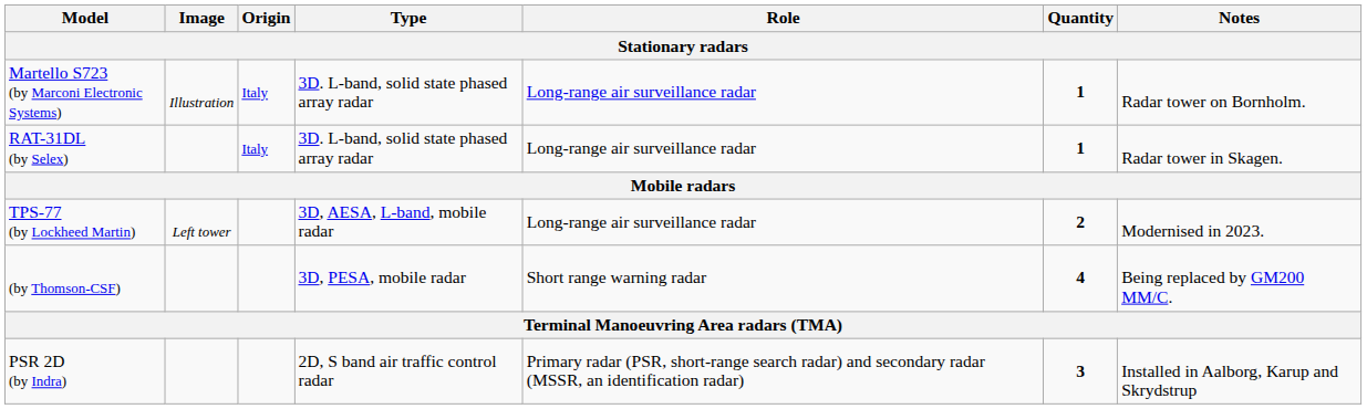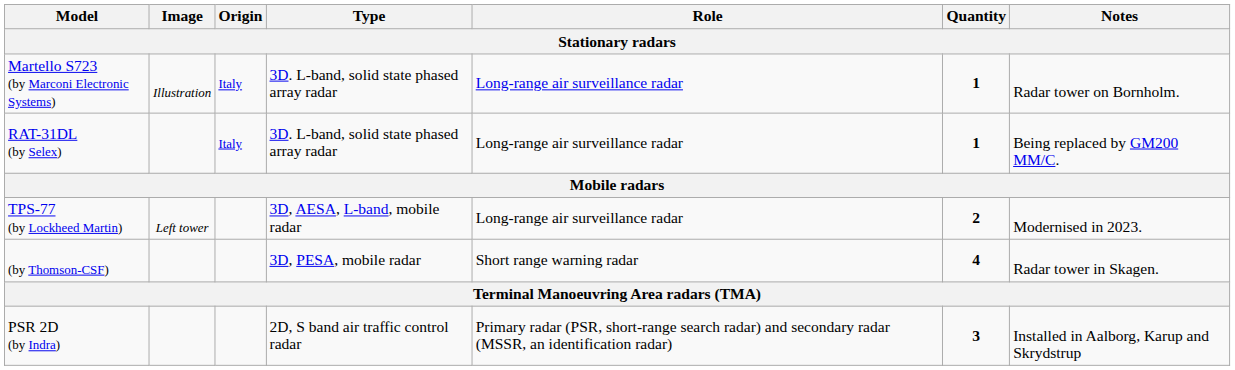RAT-31DL (by Selex) | Notes: Radar tower in Skagen. -> Being replaced by GM200 MM/C.
(by Thomson-CSF) | Notes: Being replaced by GM200 MM/C. -> Radar tower in Skagen.
